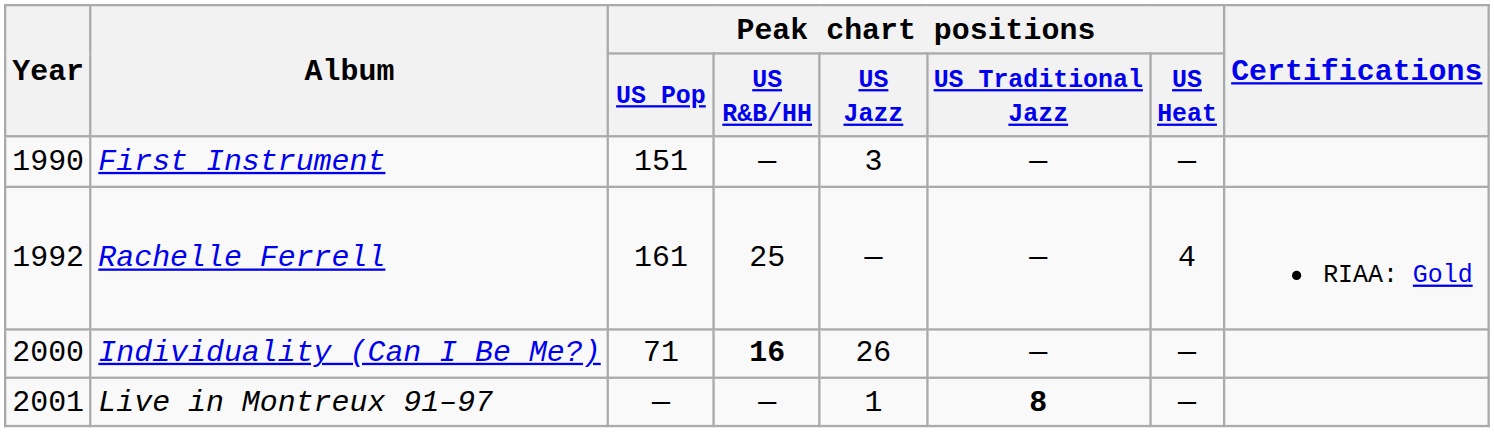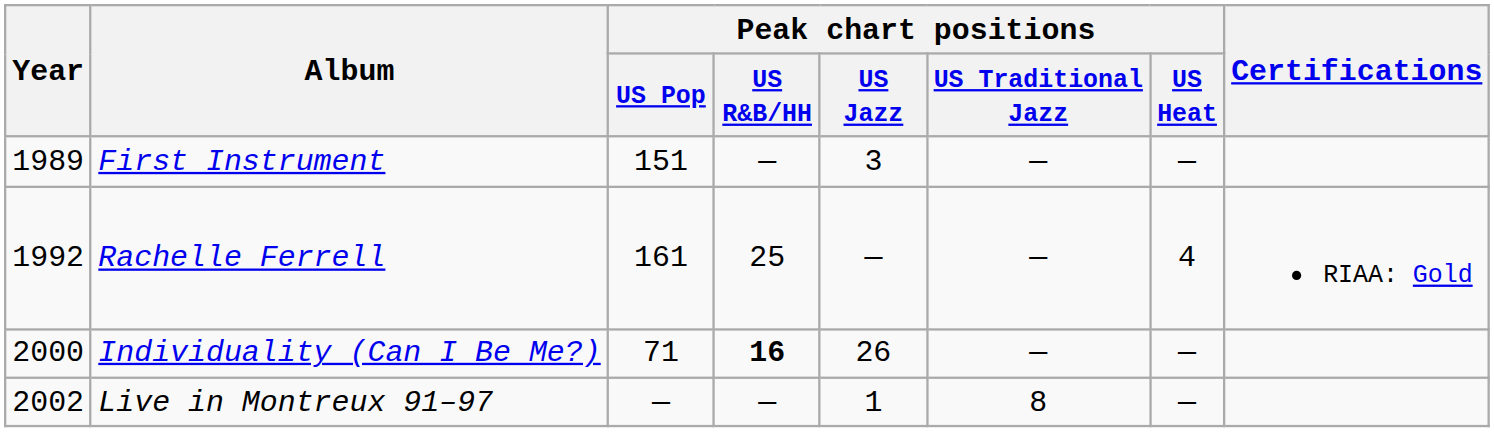First Instrument | Year: 1990 -> 1989
Live in Montreux 91–97 | Year: 2001 -> 2002
Live in Montreux 91–97 | Peak chart positions / US Traditional Jazz: bold -> normal
